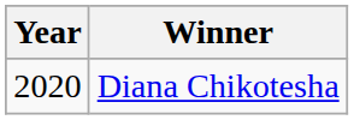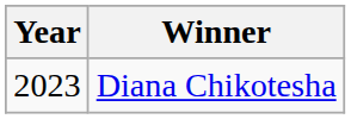Diana Chikotesha | Year: 2020 -> 2023
